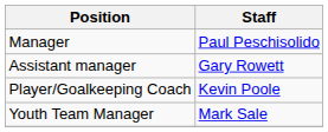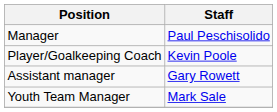rows swapped: Assistant manager <-> Player/Goalkeeping Coach
